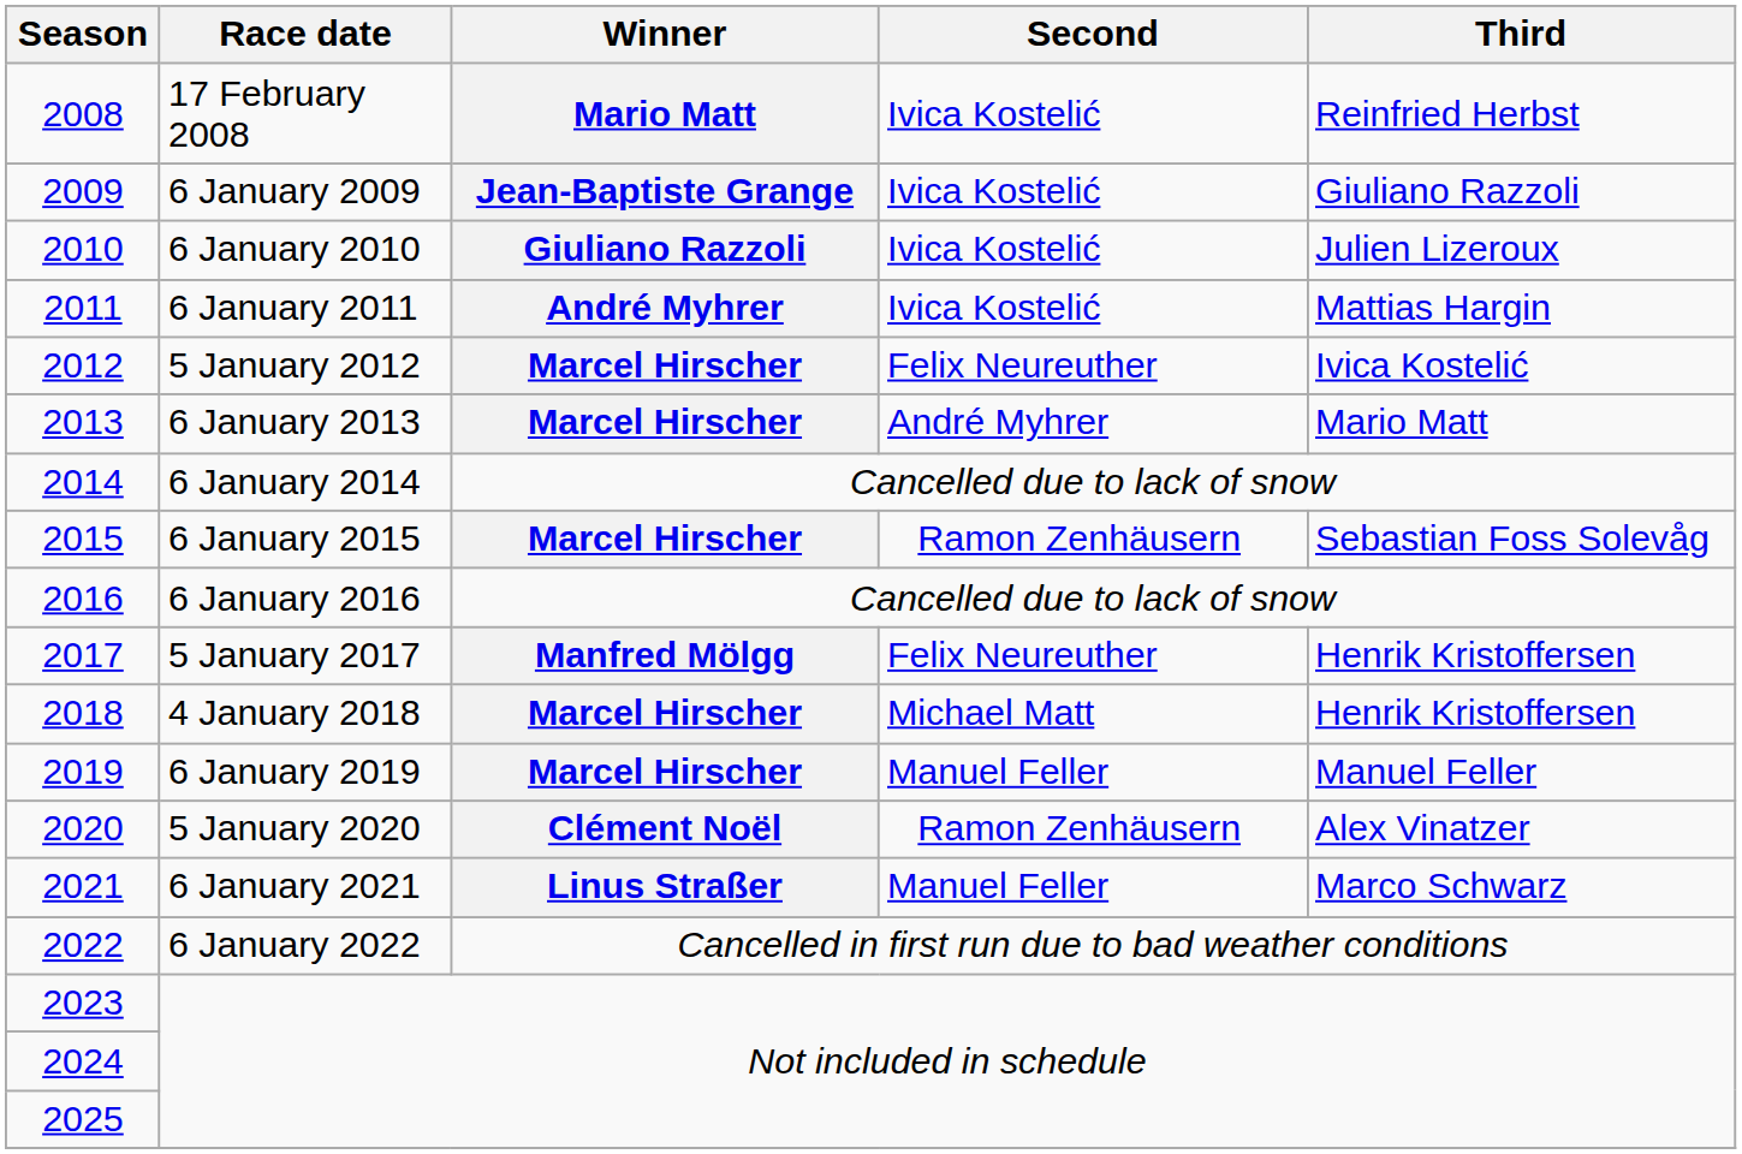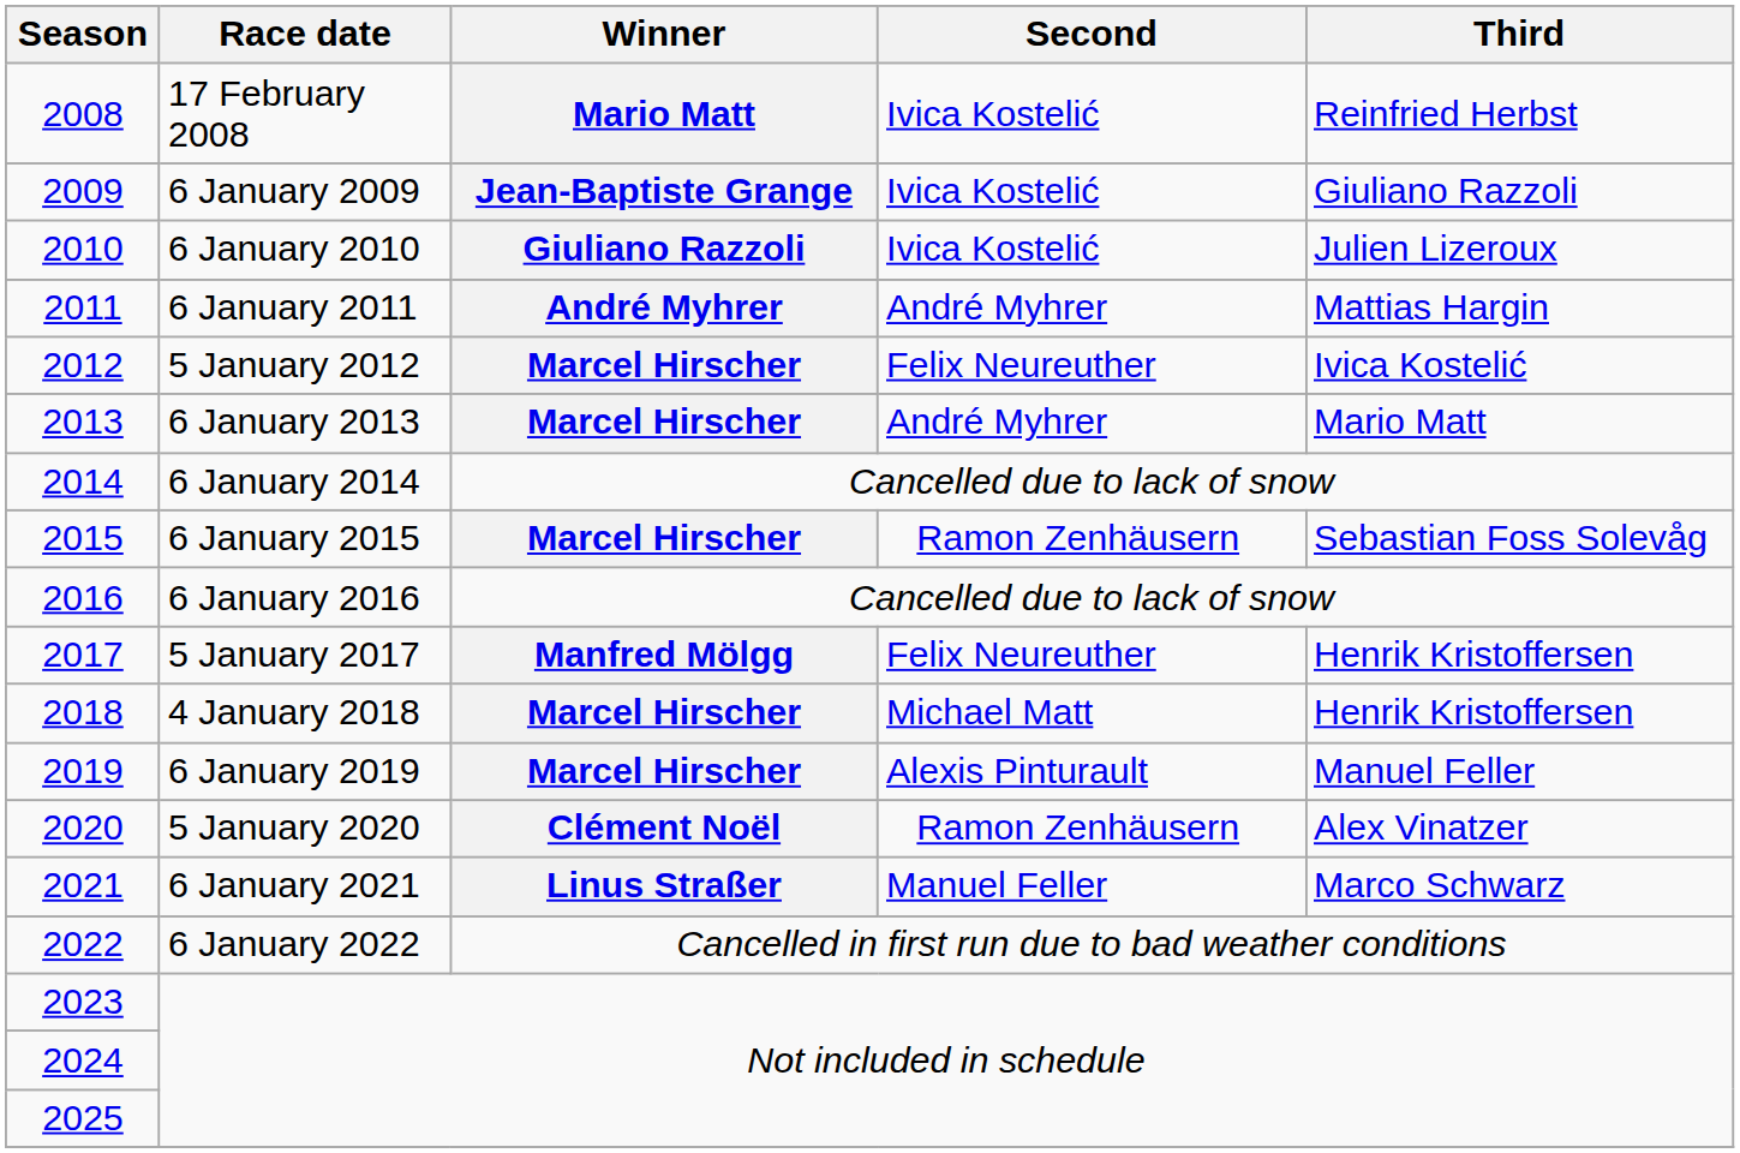2011 | Second: Ivica Kostelić -> André Myhrer
2019 | Second: Manuel Feller -> Alexis Pinturault
